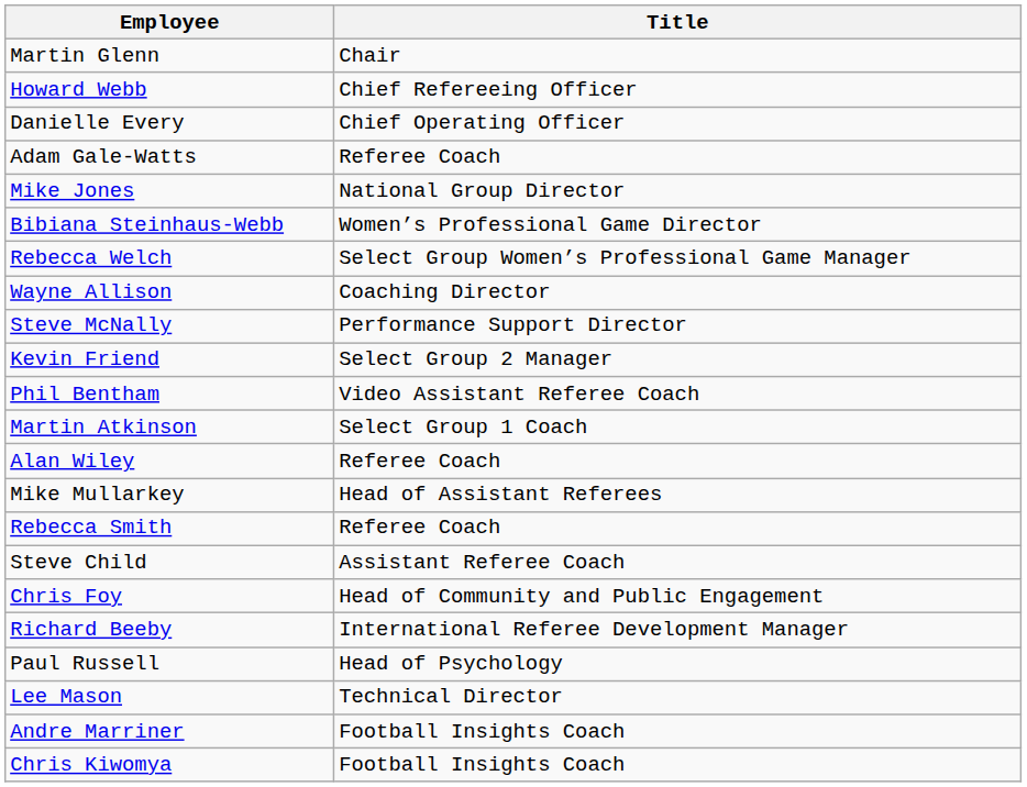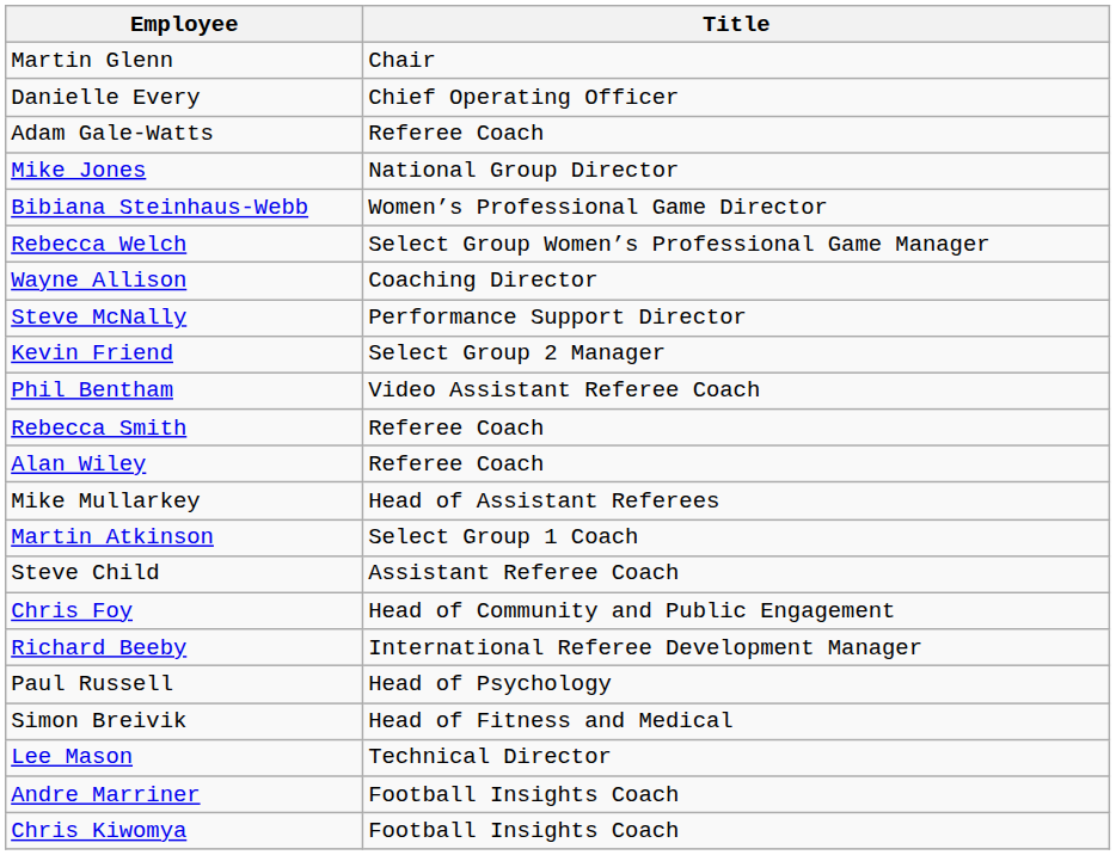- row: Howard Webb | Chief Refereeing Officer
rows swapped: Martin Atkinson <-> Rebecca Smith
+ row: Simon Breivik | Head of Fitness and Medical
